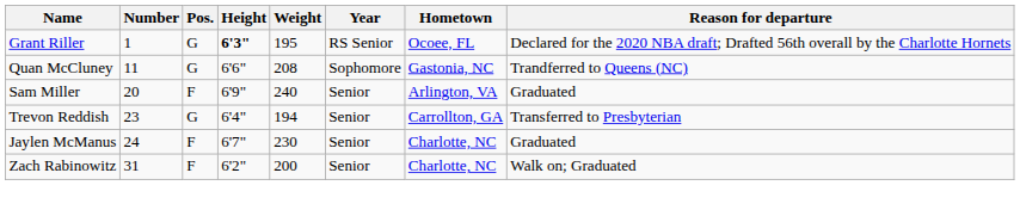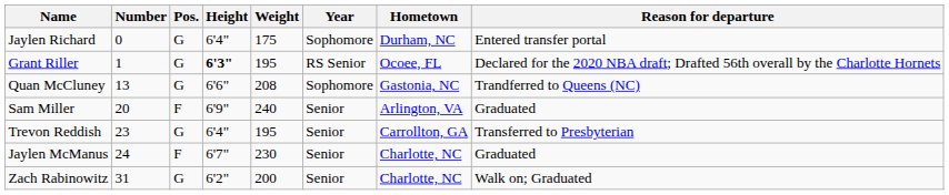+ row: Jaylen Richard | 0 | G | 6'4" | 175 | Sophomore | Durham, NC | Entered transfer portal
Quan McCluney | Number: 11 -> 13
Trevon Reddish | Weight: 194 -> 195
Zach Rabinowitz | Pos.: F -> G
